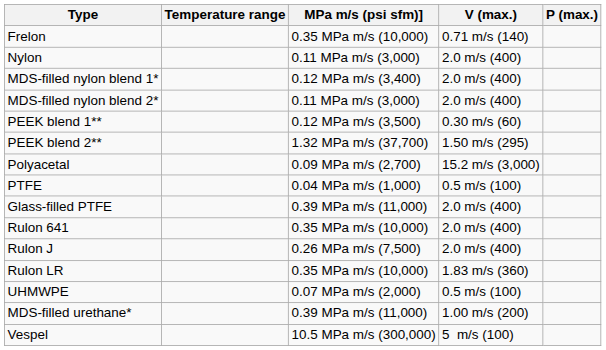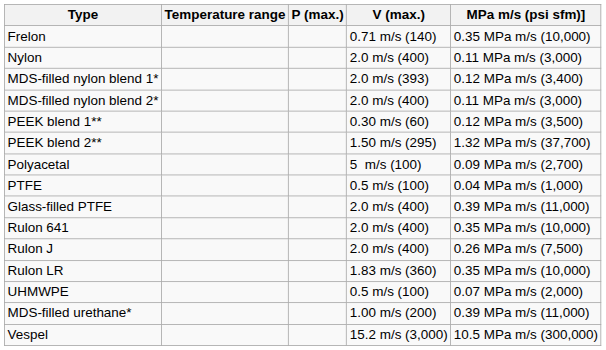columns swapped: P (max.) <-> MPa m/s (psi sfm)]
MDS-filled nylon blend 1* | V (max.): 2.0 m/s (400) -> 2.0 m/s (393)
Polyacetal | V (max.): 15.2 m/s (3,000) -> 5 m/s (100)
Vespel | V (max.): 5 m/s (100) -> 15.2 m/s (3,000)
